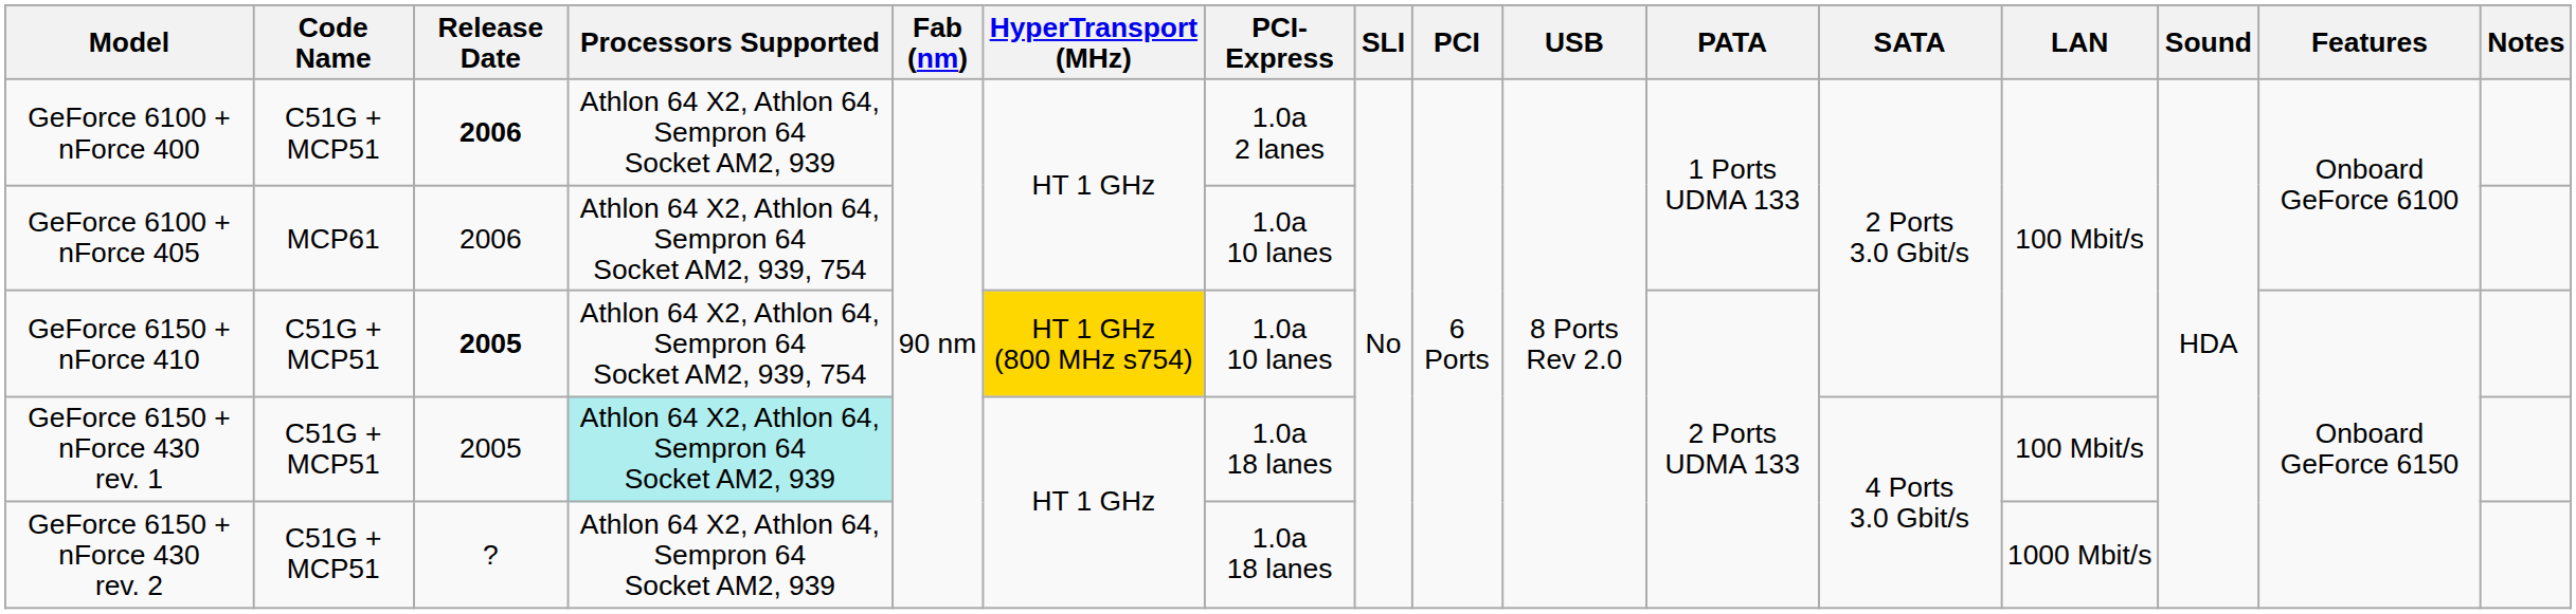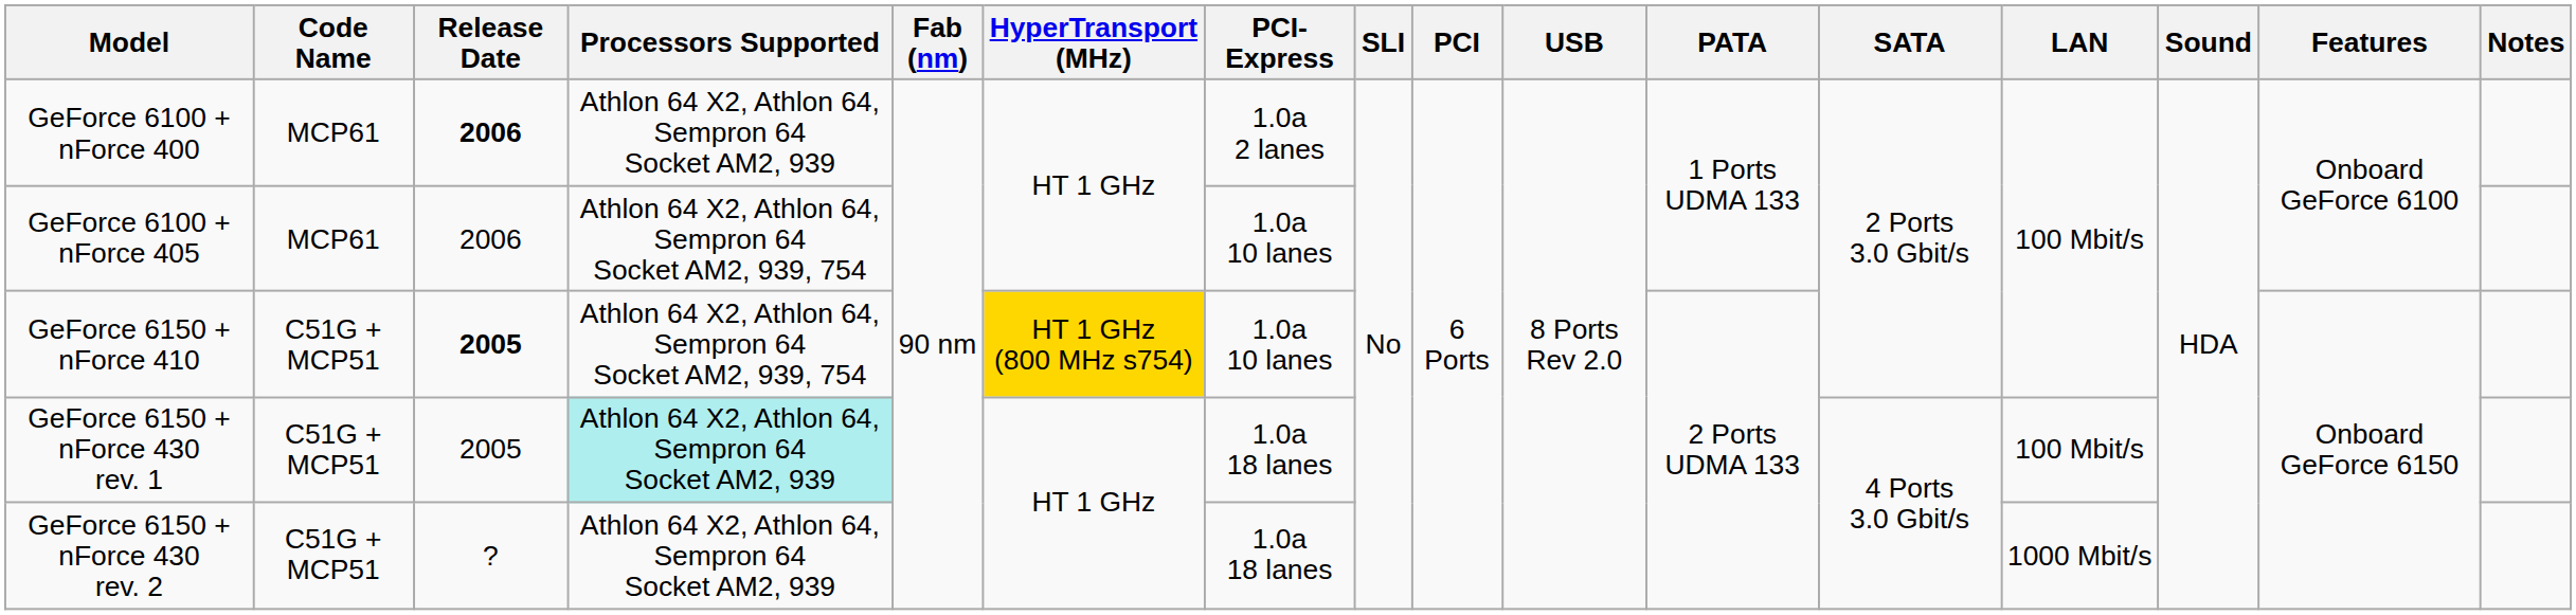GeForce 6100 + nForce 400 | Code Name: C51G + MCP51 -> MCP61
